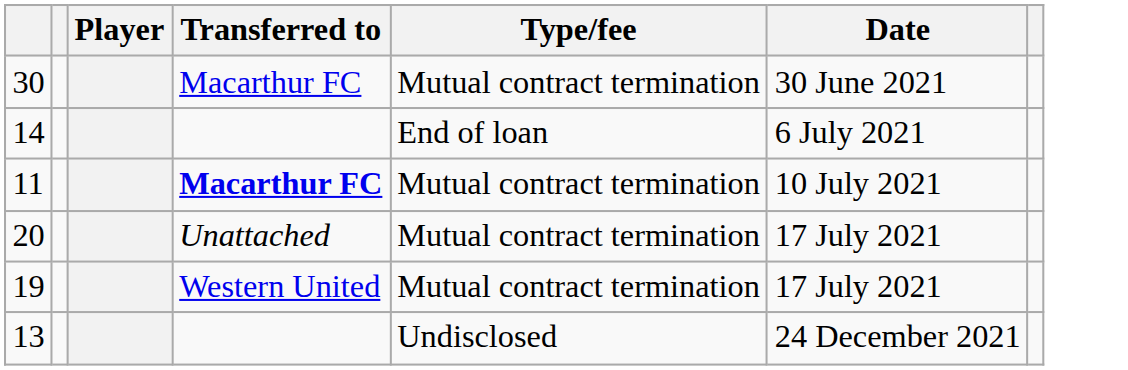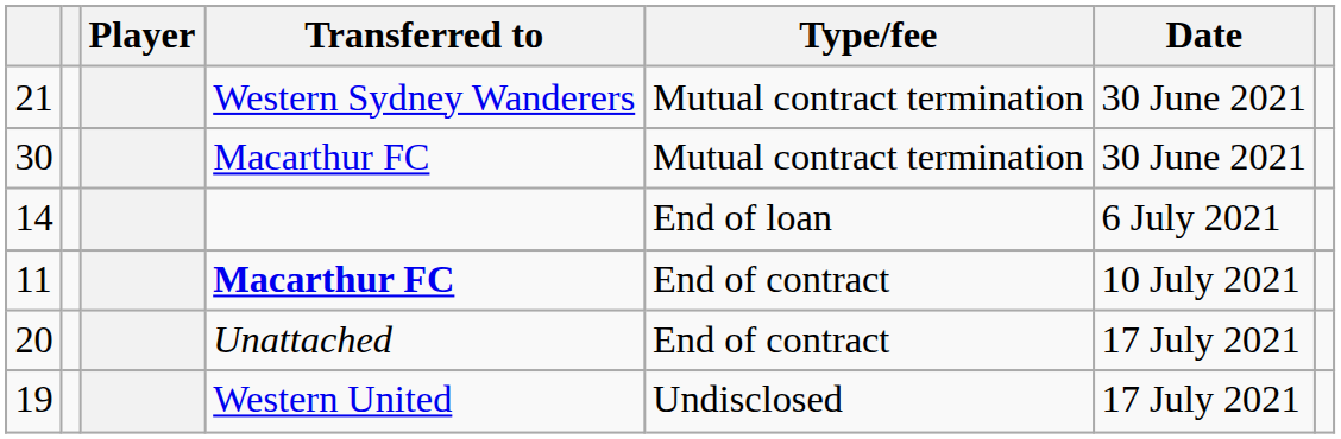+ row: 21 | Western Sydney Wanderers | Mutual contract termination | 30 June 2021
11 | Type/fee: Mutual contract termination -> End of contract
20 | Type/fee: Mutual contract termination -> End of contract
19 | Type/fee: Mutual contract termination -> Undisclosed
- row: 13 | Undisclosed | 24 December 2021
